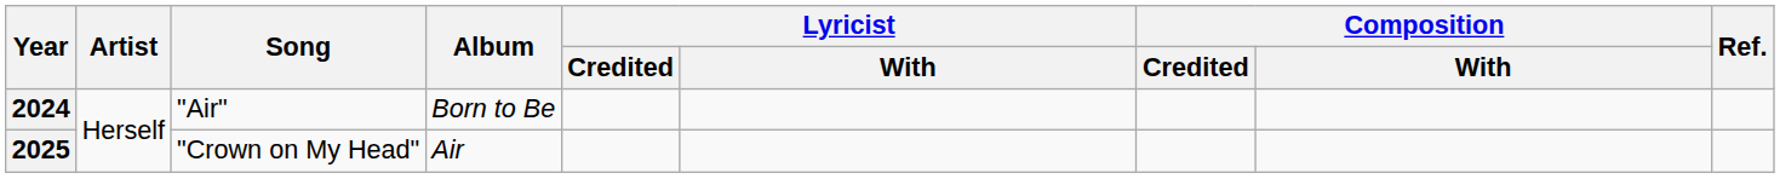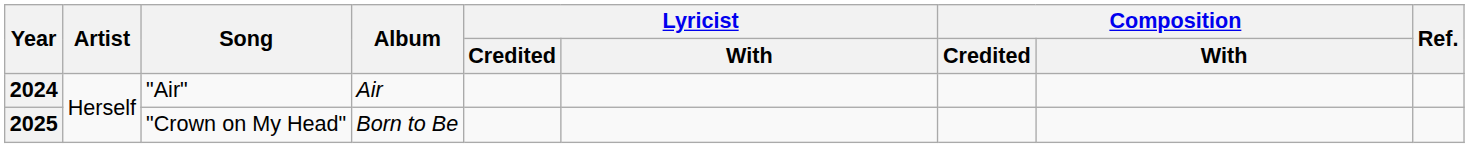2024 | Album: Born to Be -> Air
2025 | Album: Air -> Born to Be
